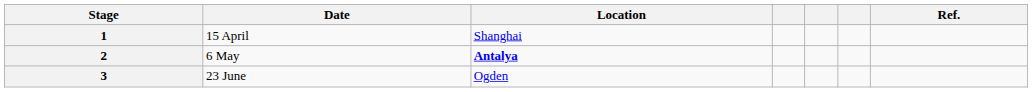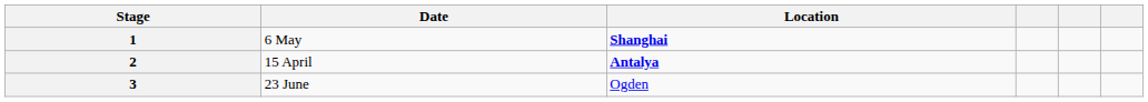- column: Ref.
1 | Date: 15 April -> 6 May
1 | Location: normal -> bold
2 | Date: 6 May -> 15 April
